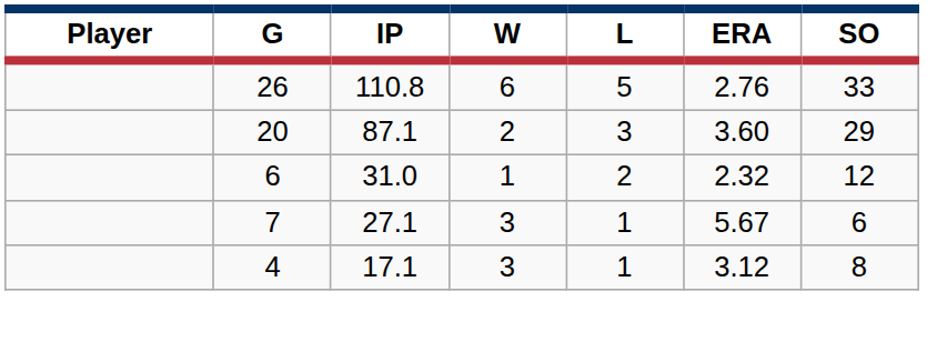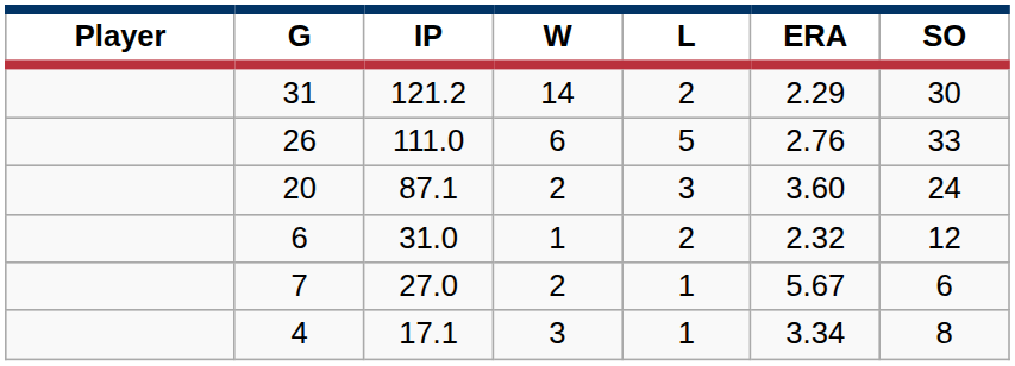+ row: 31 | 121.2 | 14 | 2 | 2.29 | 30
26 | IP: 110.8 -> 111.0
20 | SO: 29 -> 24
7 | IP: 27.1 -> 27.0
7 | W: 3 -> 2
4 | ERA: 3.12 -> 3.34
